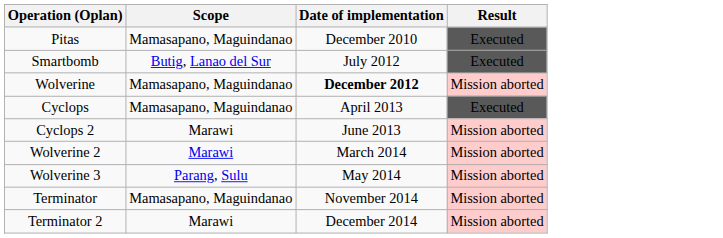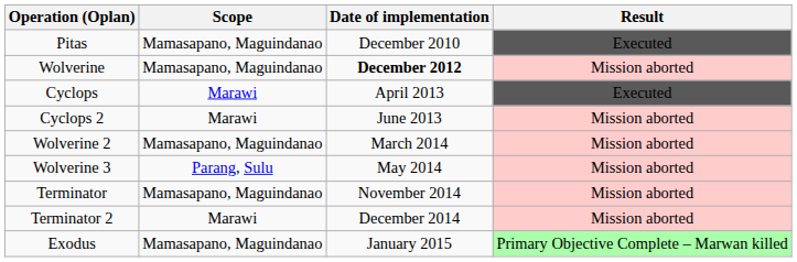- row: Smartbomb | Butig, Lanao del Sur | July 2012 | Executed
Cyclops | Scope: Mamasapano, Maguindanao -> Marawi
Wolverine 2 | Scope: Marawi -> Mamasapano, Maguindanao
+ row: Exodus | Mamasapano, Maguindanao | January 2015 | Primary Objective Complete – Marwan killed
